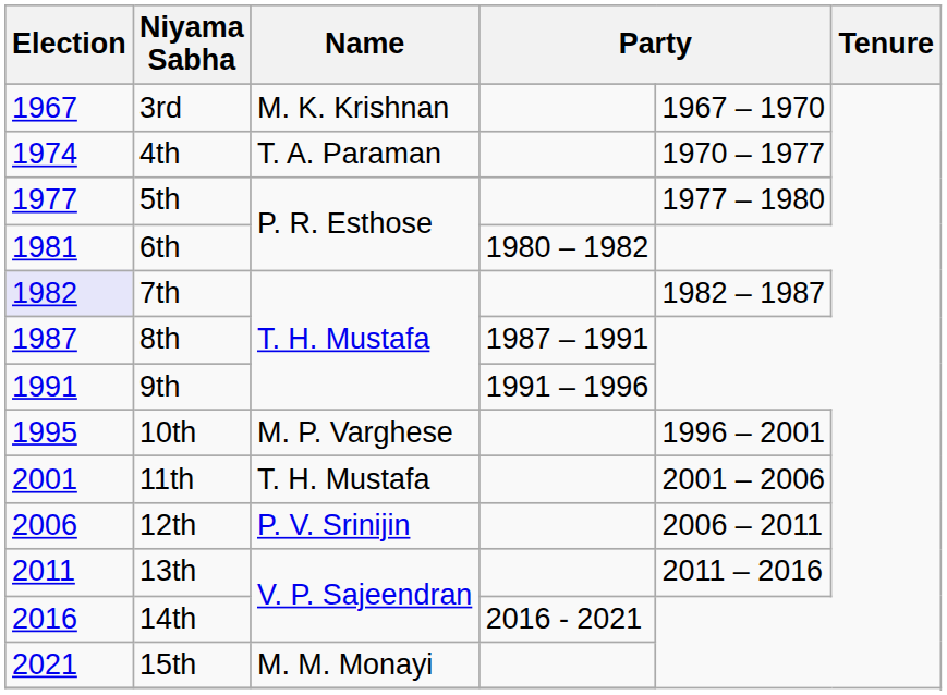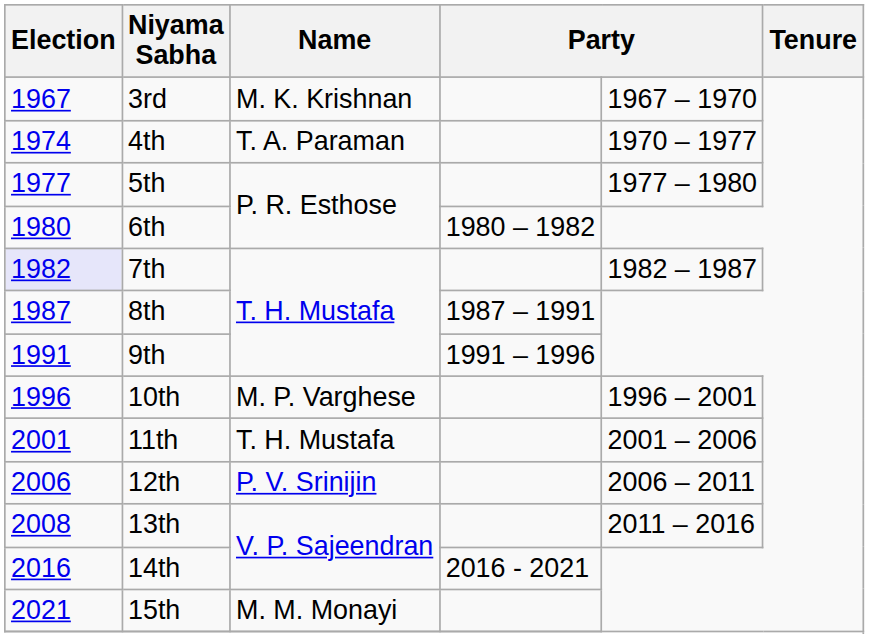6th | Election: 1981 -> 1980
10th | Election: 1995 -> 1996
13th | Election: 2011 -> 2008
